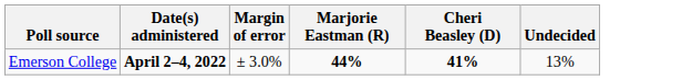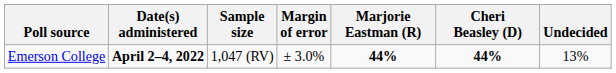+ column: Sample size | 1,047 (RV)
Emerson College | Cheri Beasley (D): 41% -> 44%
